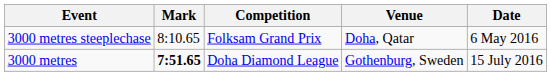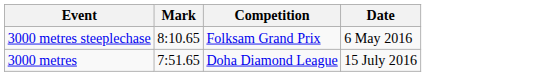- column: Venue | Doha, Qatar | Gothenburg, Sweden
3000 metres | Mark: bold -> normal
